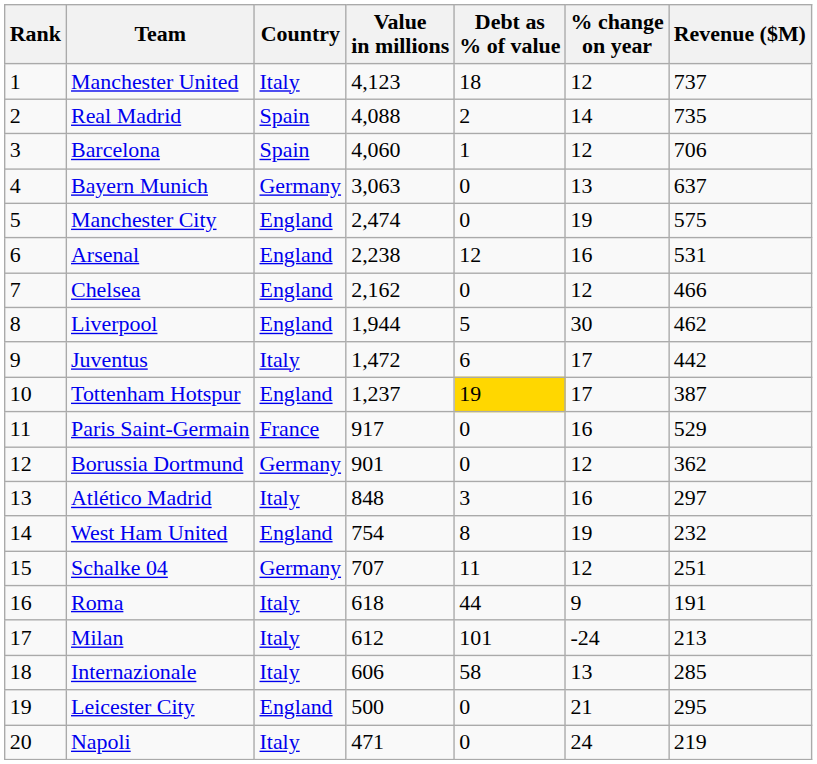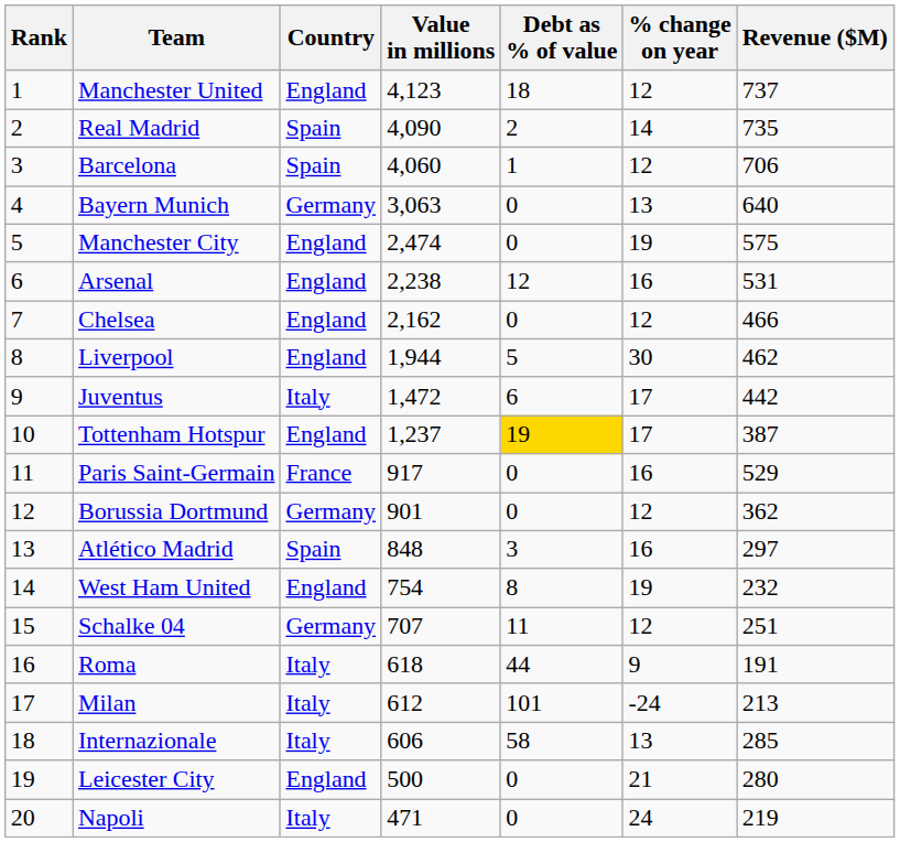Manchester United | Country: Italy -> England
Real Madrid | Value in millions: 4,088 -> 4,090
Bayern Munich | Revenue ($M): 637 -> 640
Atlético Madrid | Country: Italy -> Spain
Leicester City | Revenue ($M): 295 -> 280
